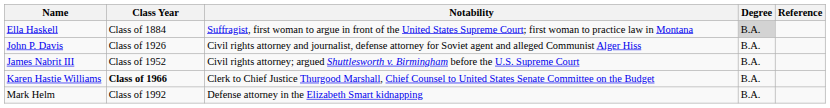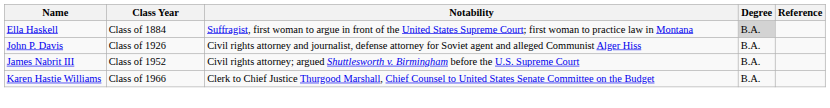Karen Hastie Williams | Class Year: bold -> normal
- row: Mark Helm | Class of 1992 | Defense attorney in the Elizabeth Smart kidnapping | B.A.
